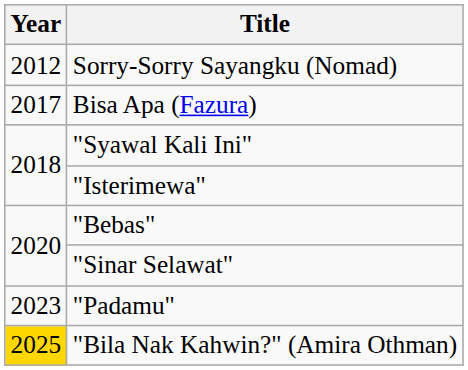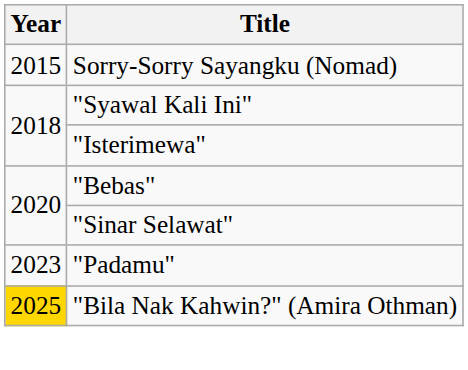Sorry-Sorry Sayangku (Nomad) | Year: 2012 -> 2015
- row: 2017 | Bisa Apa (Fazura)
